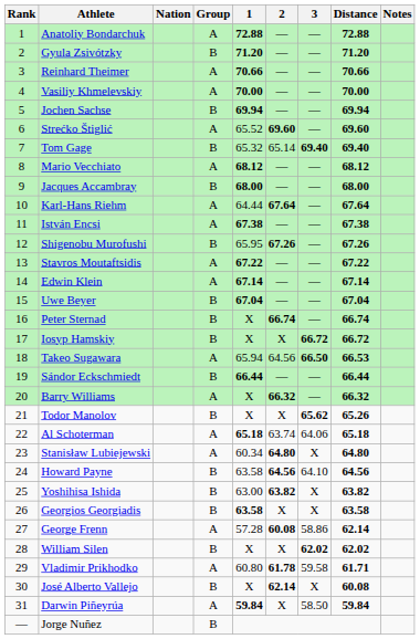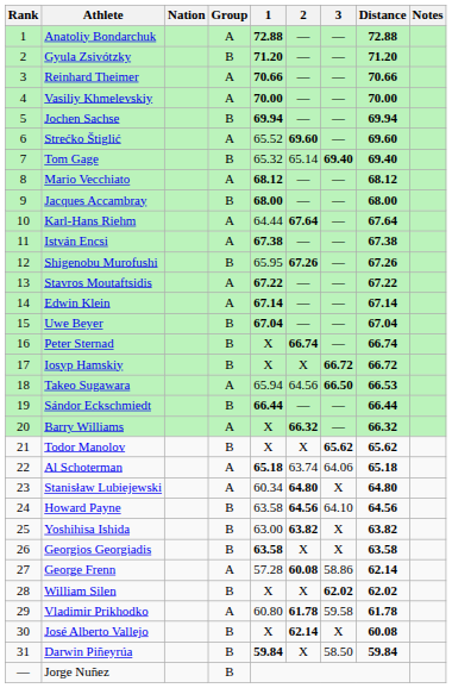Todor Manolov | Distance: 65.26 -> 65.62
Vladimir Prikhodko | Distance: 61.71 -> 61.78
Darwin Piñeyrúa | Group: A -> B
